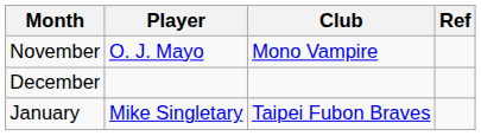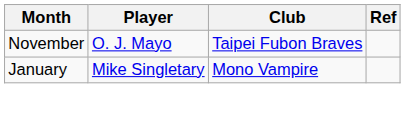November | Club: Mono Vampire -> Taipei Fubon Braves
- row: December
January | Club: Taipei Fubon Braves -> Mono Vampire
